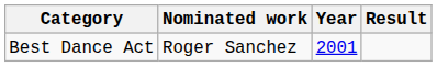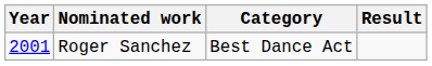columns swapped: Year <-> Category
